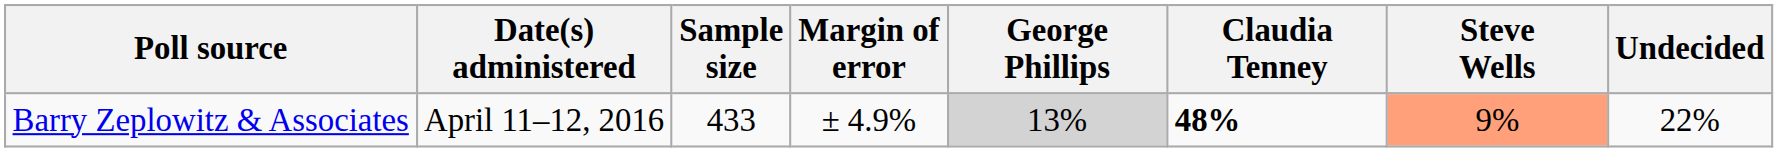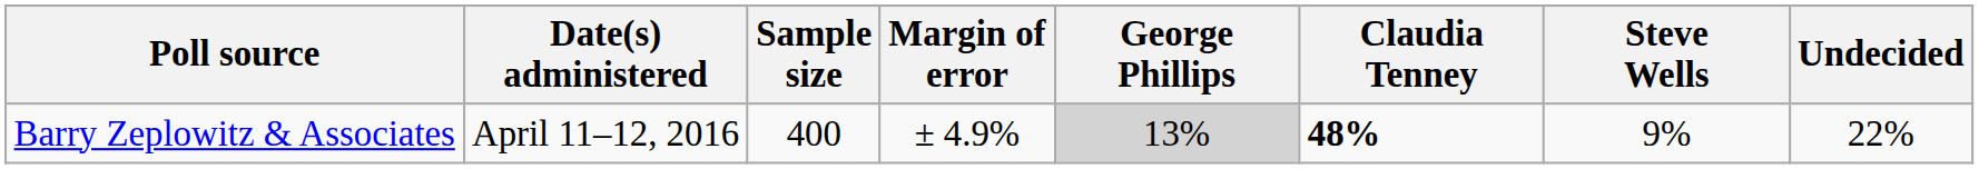Barry Zeplowitz & Associates | Sample size: 433 -> 400
Barry Zeplowitz & Associates | Steve Wells: lightsalmon background -> no background
